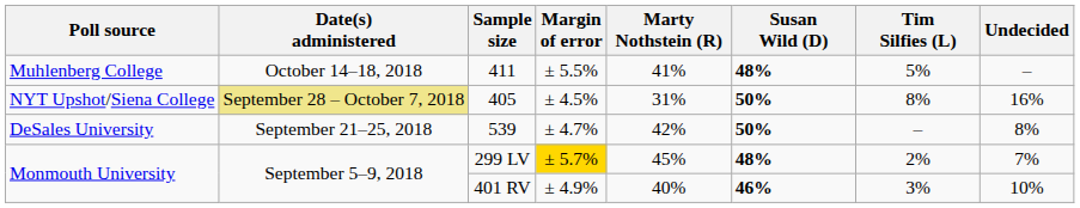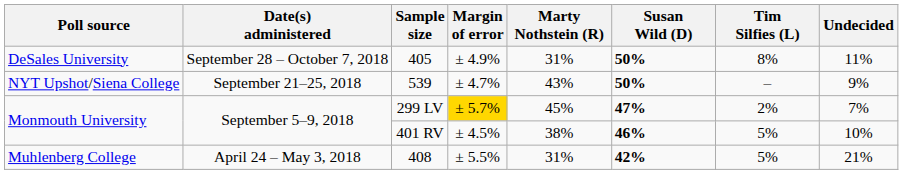- row: Muhlenberg College | October 14–18, 2018 | 411 | ± 5.5% | 41% | 48% | 5% | –
405 | Poll source: NYT Upshot/Siena College -> DeSales University
405 | Date(s) administered: khaki background -> no background
405 | Margin of error: ± 4.5% -> ± 4.9%
405 | Undecided: 16% -> 11%
539 | Poll source: DeSales University -> NYT Upshot/Siena College
539 | Marty Nothstein (R): 42% -> 43%
539 | Undecided: 8% -> 9%
299 LV | Susan Wild (D): 48% -> 47%
401 RV | Margin of error: ± 4.9% -> ± 4.5%
401 RV | Marty Nothstein (R): 40% -> 38%
401 RV | Tim Silfies (L): 3% -> 5%
+ row: Muhlenberg College | April 24 – May 3, 2018 | 408 | ± 5.5% | 31% | 42% | 5% | 21%
